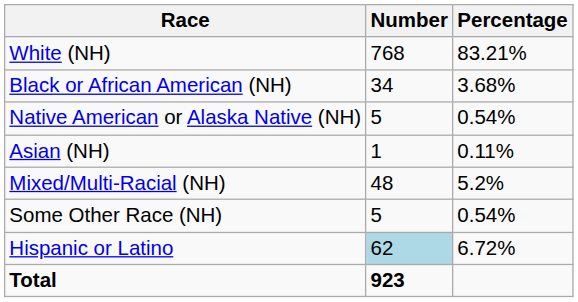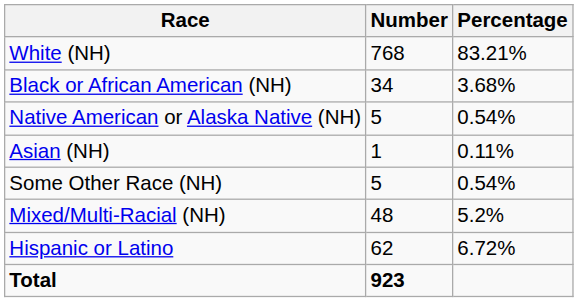rows swapped: Some Other Race (NH) <-> Mixed/Multi-Racial (NH)
Hispanic or Latino | Number: lightblue background -> no background
